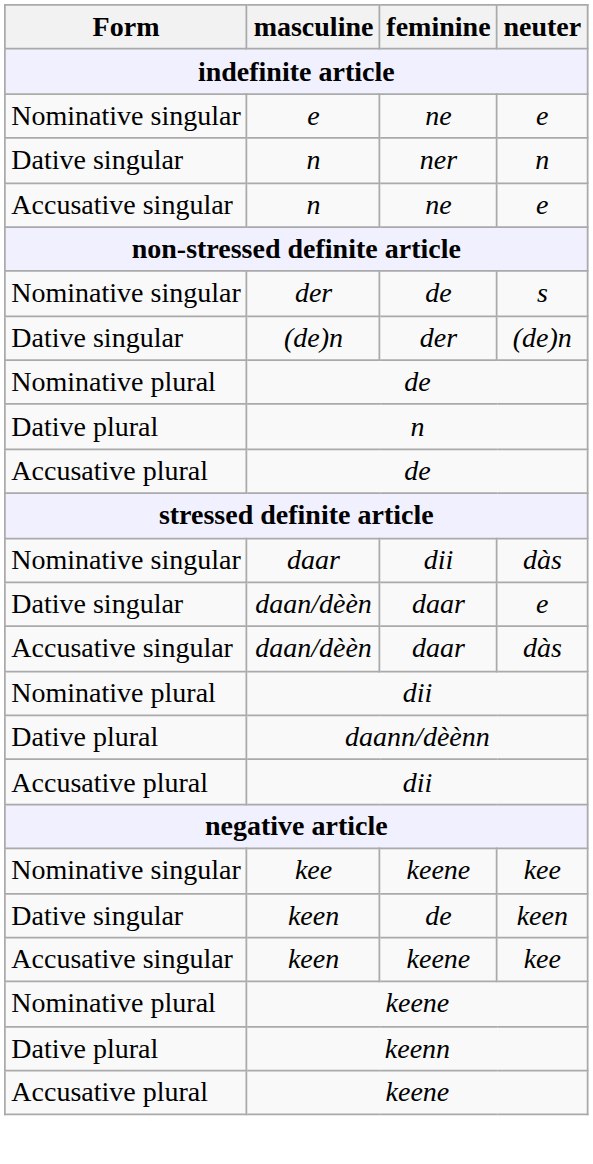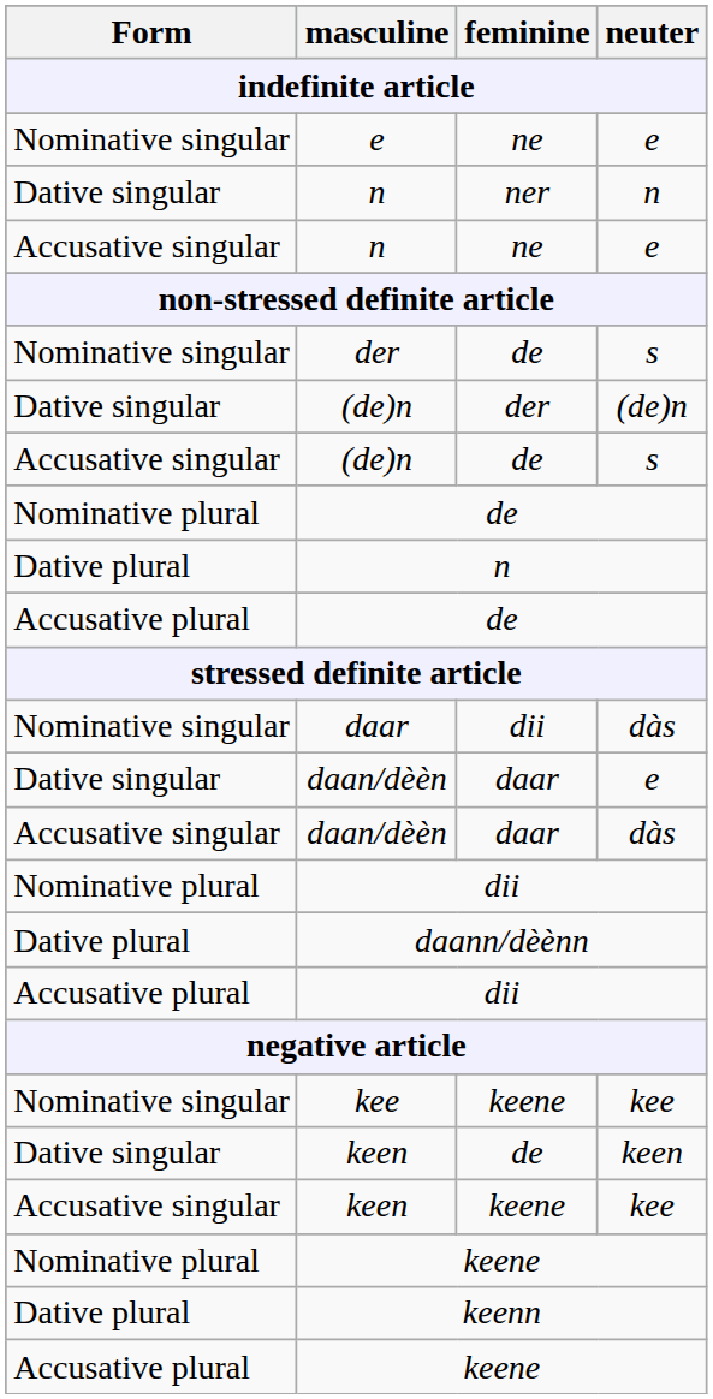+ row: Accusative singular | (de)n | de | s
